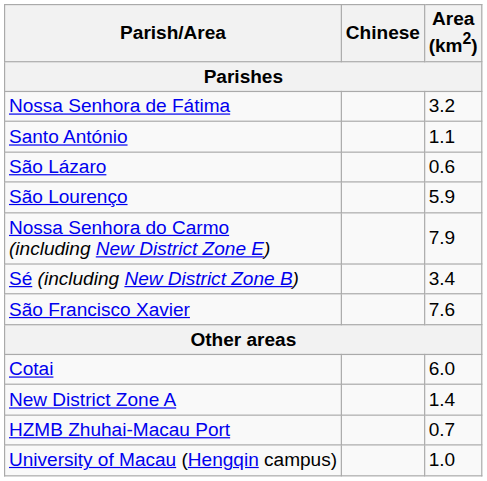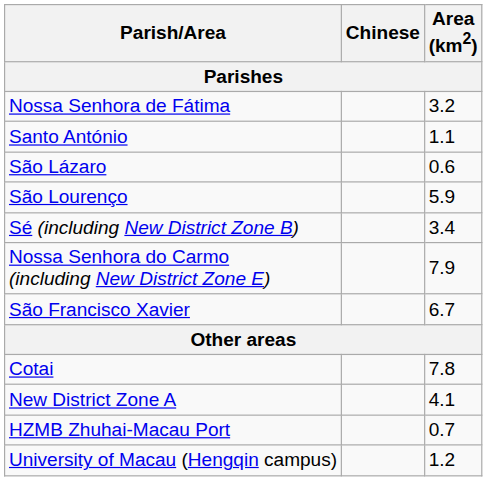rows swapped: Sé (including New District Zone B) <-> Nossa Senhora do Carmo (including New District Zone E)
São Francisco Xavier | Area (km2): 7.6 -> 6.7
Cotai | Area (km2): 6.0 -> 7.8
New District Zone A | Area (km2): 1.4 -> 4.1
University of Macau (Hengqin campus) | Area (km2): 1.0 -> 1.2
